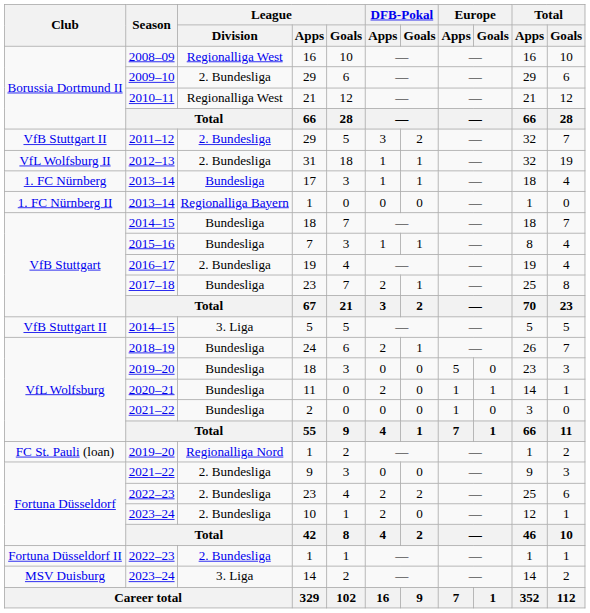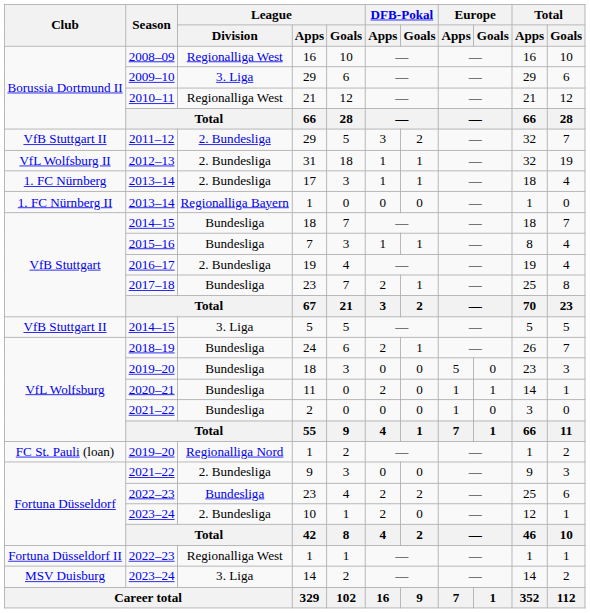2009–10 / 29 | League / Division: 2. Bundesliga -> 3. Liga
17 | League / Division: Bundesliga -> 2. Bundesliga
2022–23 / 23 | League / Division: 2. Bundesliga -> Bundesliga
2022–23 / 1 | League / Division: 2. Bundesliga -> Regionalliga West
